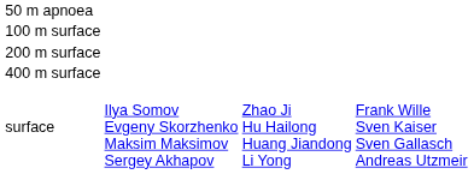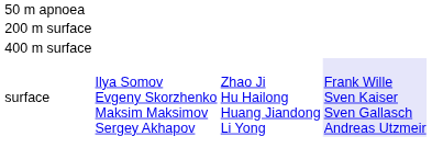- row: 100 m surface
surface | column 4: no background -> lavender background
